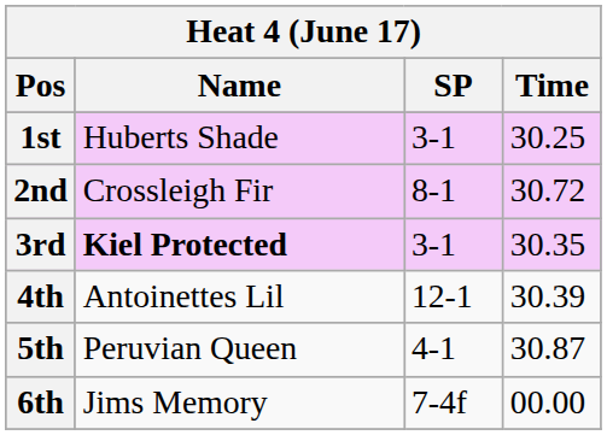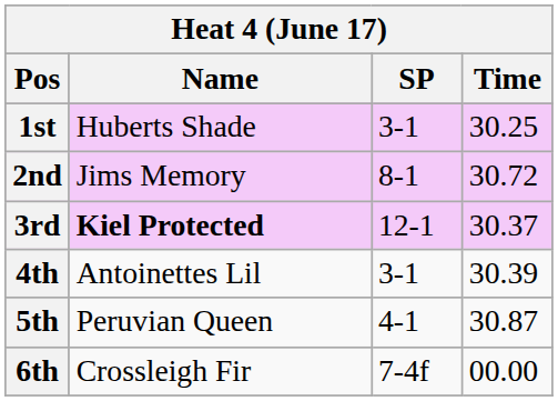2nd | Name: Crossleigh Fir -> Jims Memory
3rd | SP: 3-1 -> 12-1
3rd | Time: 30.35 -> 30.37
4th | SP: 12-1 -> 3-1
6th | Name: Jims Memory -> Crossleigh Fir
